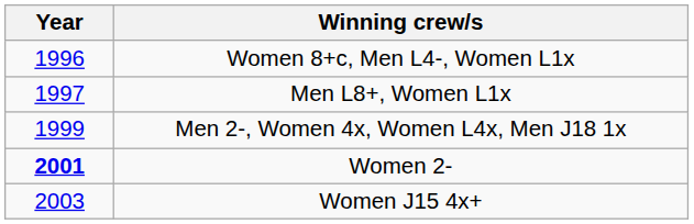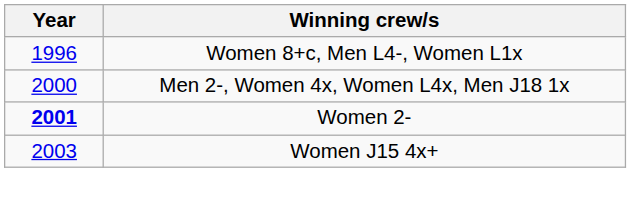- row: 1997 | Men L8+, Women L1x
Men 2-, Women 4x, Women L4x, Men J18 1x | Year: 1999 -> 2000
